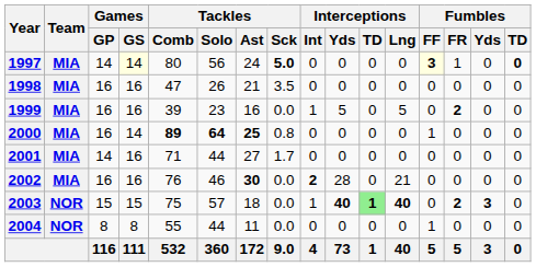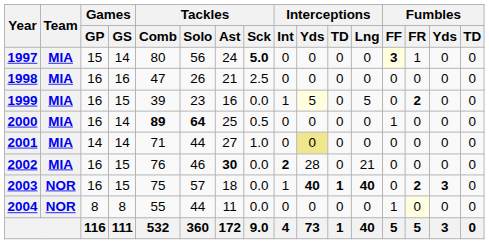1997 | Games / GP: 14 -> 15
1997 | Games / GS: lightyellow background -> no background
1997 | Fumbles / TD: bold -> normal
1998 | Tackles / Sck: 3.5 -> 2.5
1999 | Games / GS: 16 -> 15
1999 | Interceptions / Yds: no background -> lightyellow background
2000 | Tackles / Ast: bold -> normal
2000 | Tackles / Sck: 0.8 -> 0.5
2001 | Games / GS: 16 -> 14
2001 | Tackles / Sck: 1.7 -> 1.0
2001 | Interceptions / Yds: no background -> khaki background
2002 | Games / GS: 16 -> 15
2003 | Games / GP: 15 -> 16
2003 | Interceptions / TD: lightgreen background -> no background
2004 | Fumbles / FR: no background -> lightyellow background
